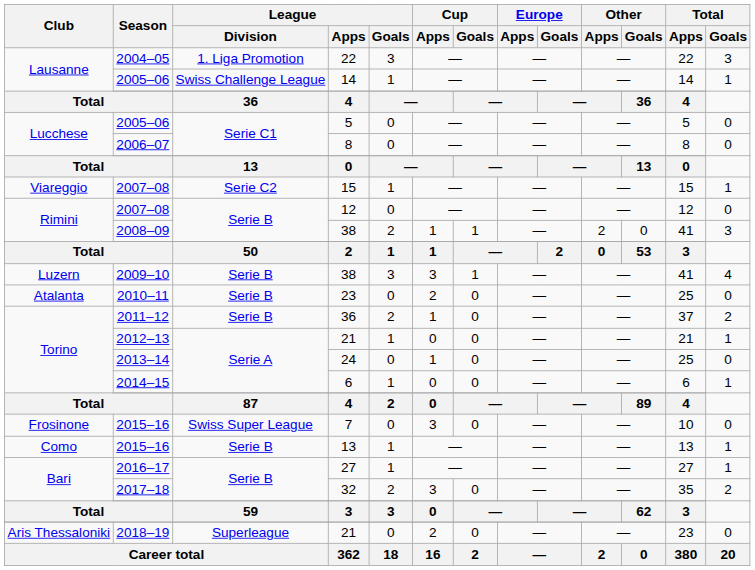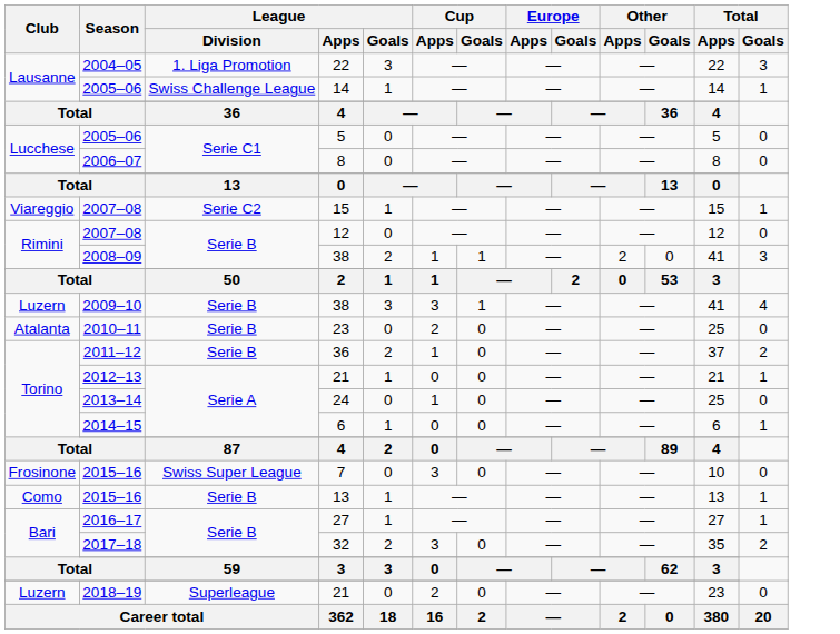2018–19 / 21 | Club: Aris Thessaloniki -> Luzern
